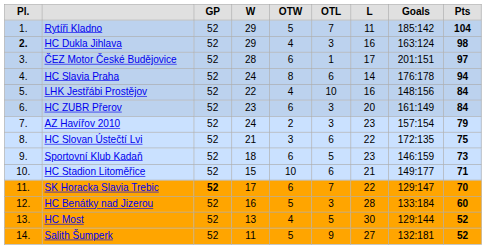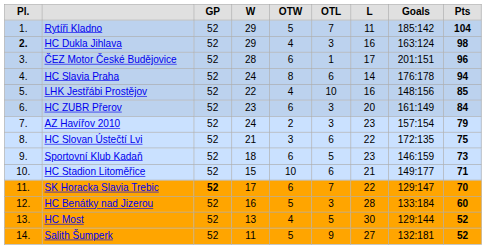ČEZ Motor České Budějovice | column 9: 97 -> 96
LHK Jestřábi Prostějov | column 9: 84 -> 85
